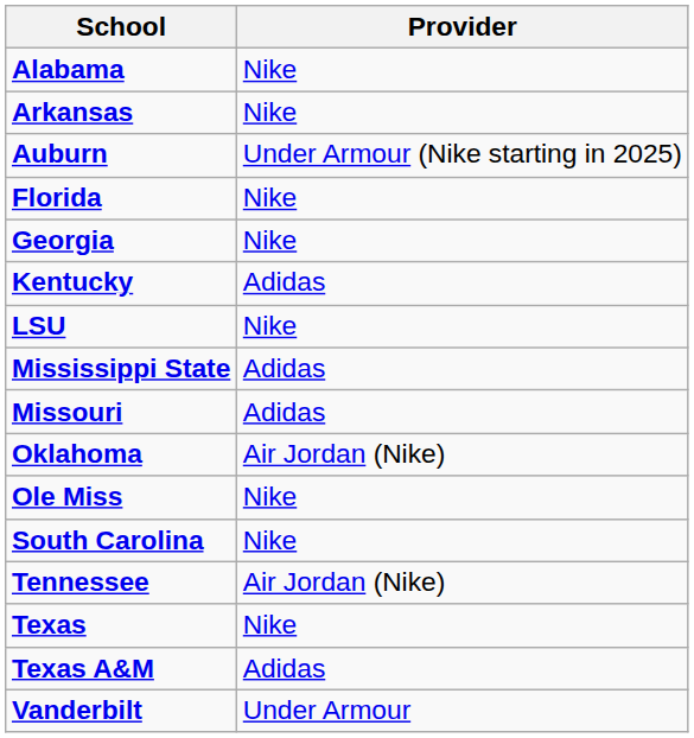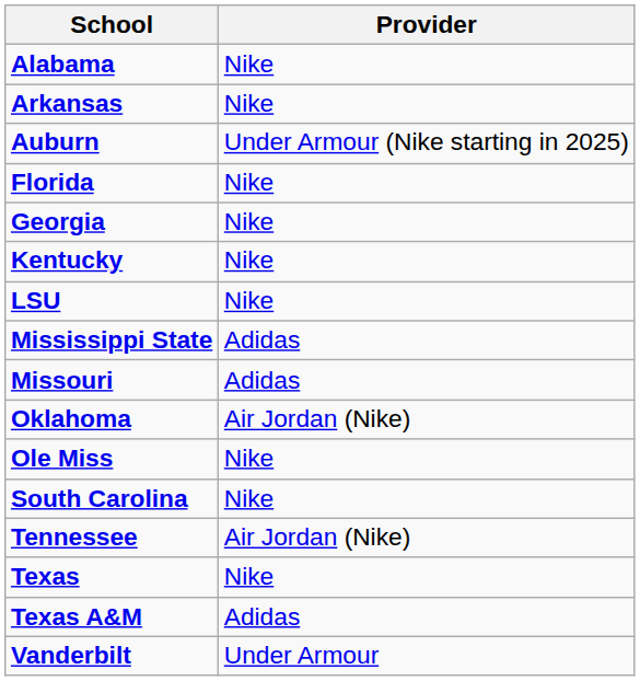Kentucky | Provider: Adidas -> Nike
